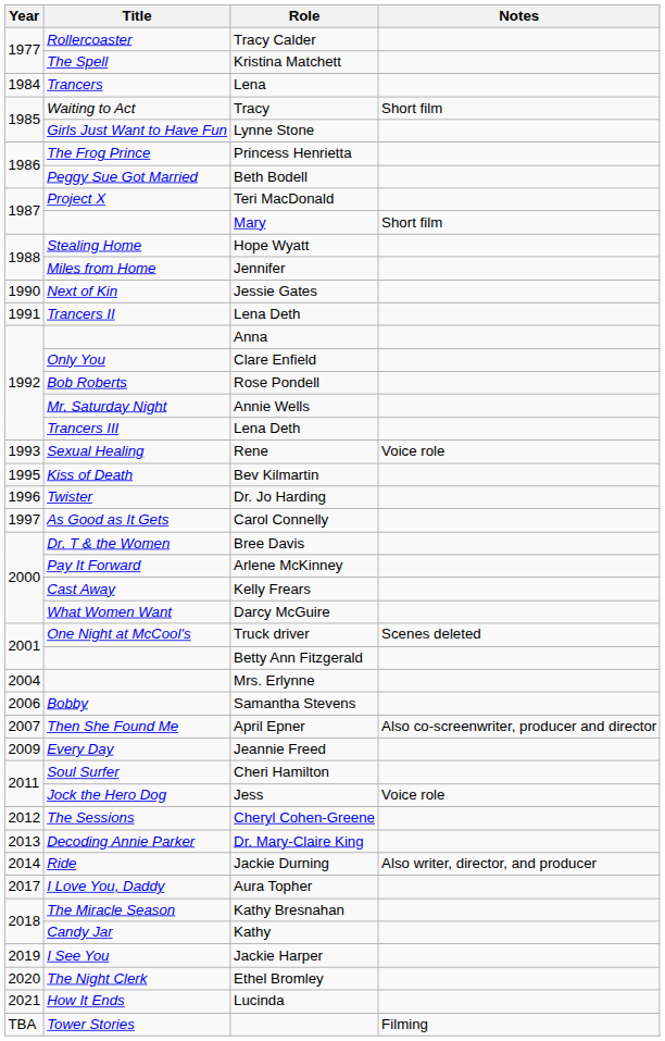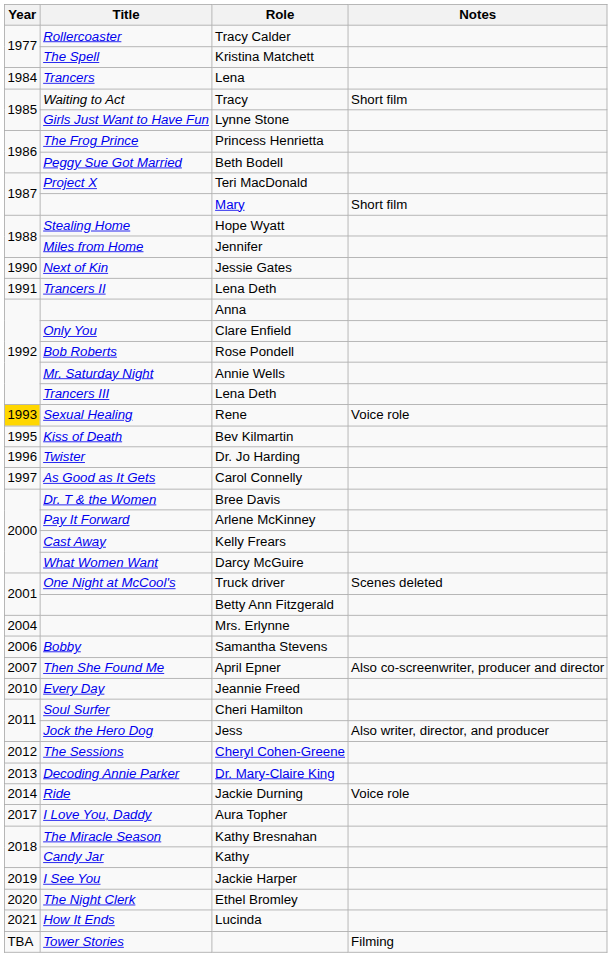Rene | Year: no background -> gold background
Jeannie Freed | Year: 2009 -> 2010
Jess | Notes: Voice role -> Also writer, director, and producer
Jackie Durning | Notes: Also writer, director, and producer -> Voice role
